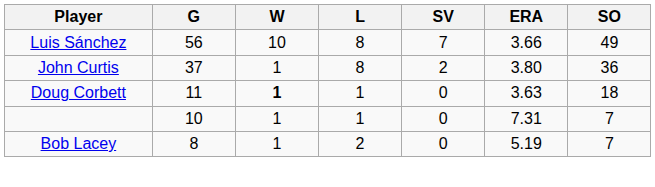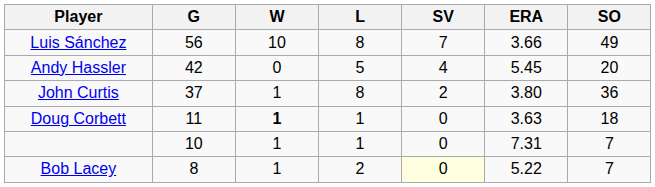+ row: Andy Hassler | 42 | 0 | 5 | 4 | 5.45 | 20
Bob Lacey | SV: no background -> lightyellow background
Bob Lacey | ERA: 5.19 -> 5.22
